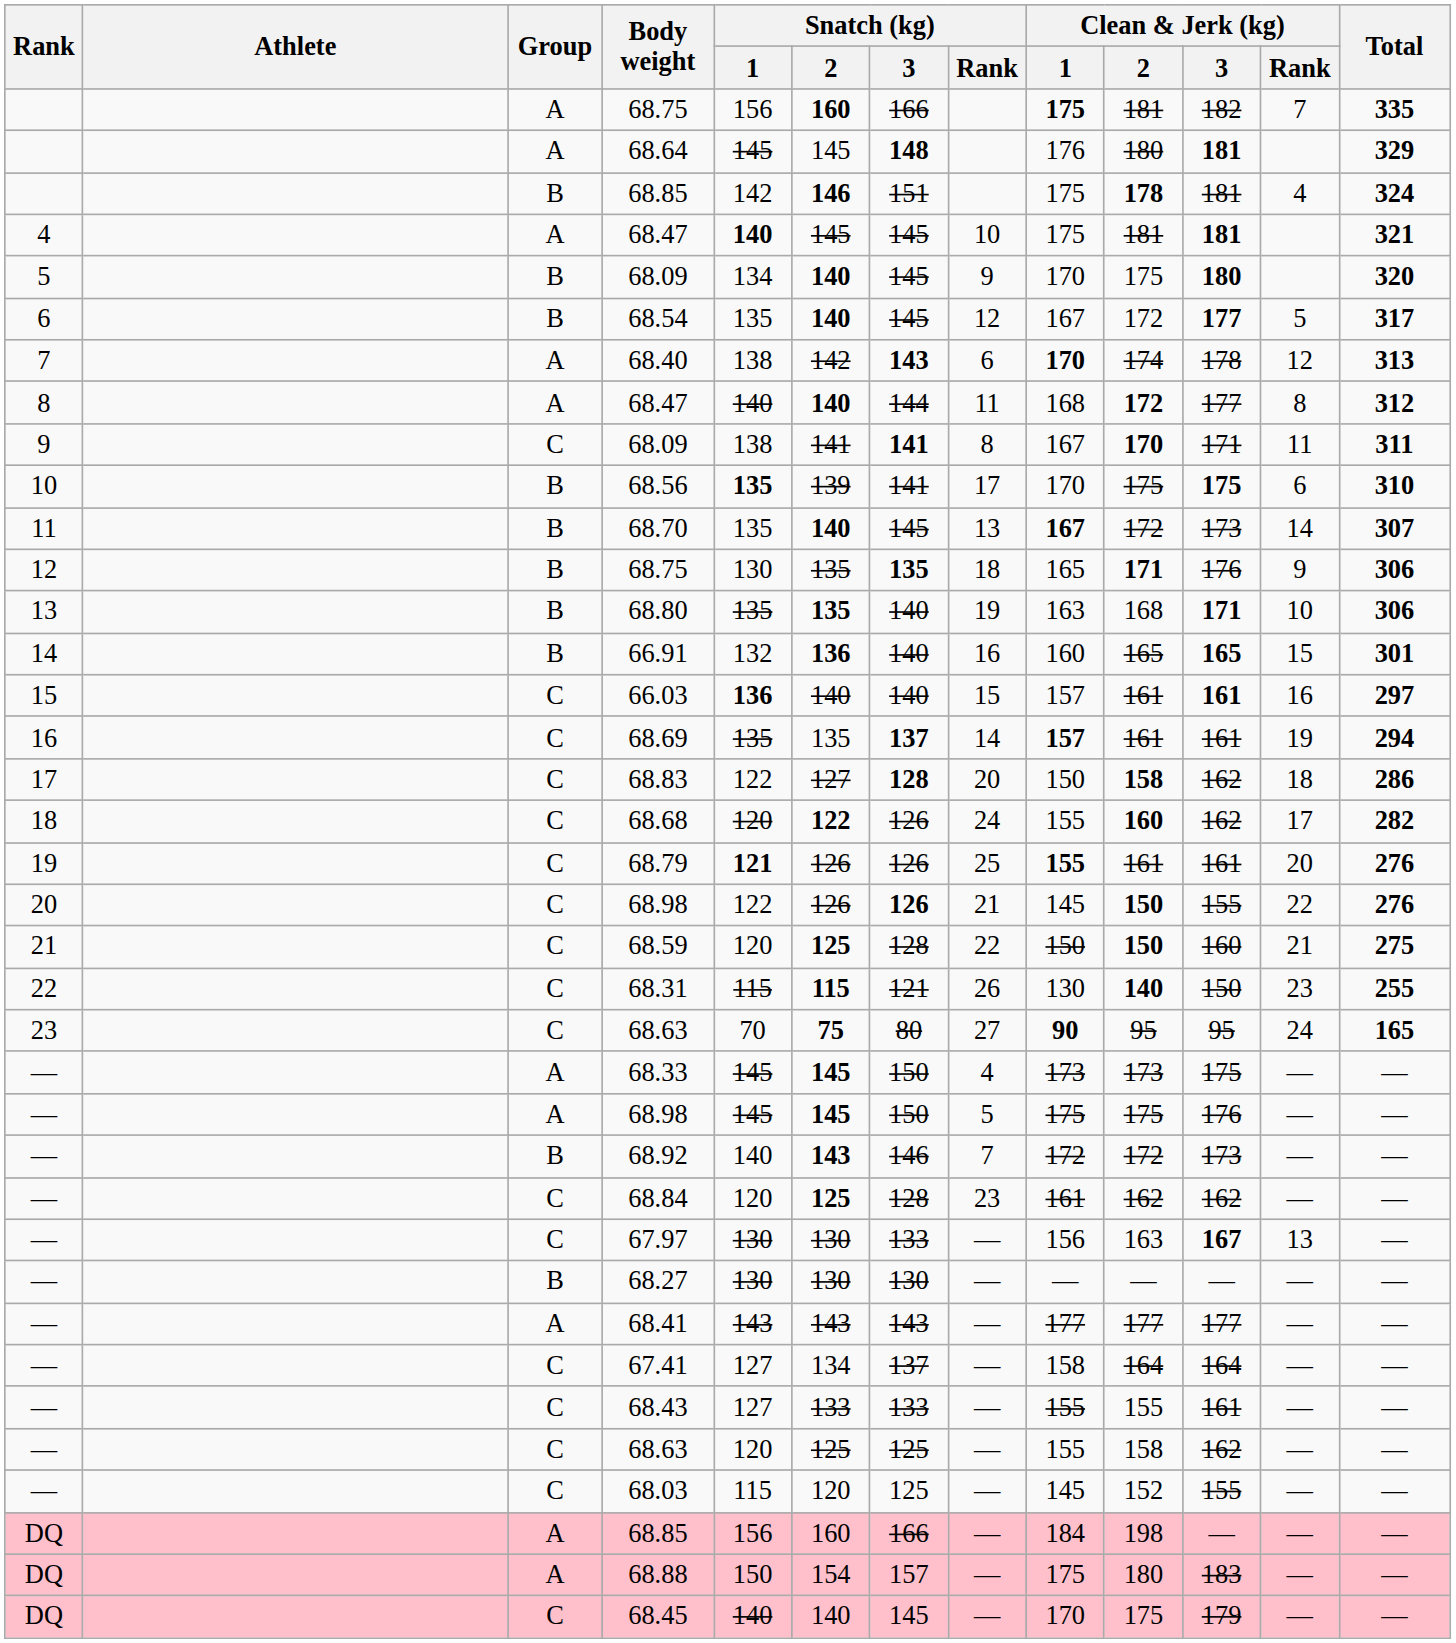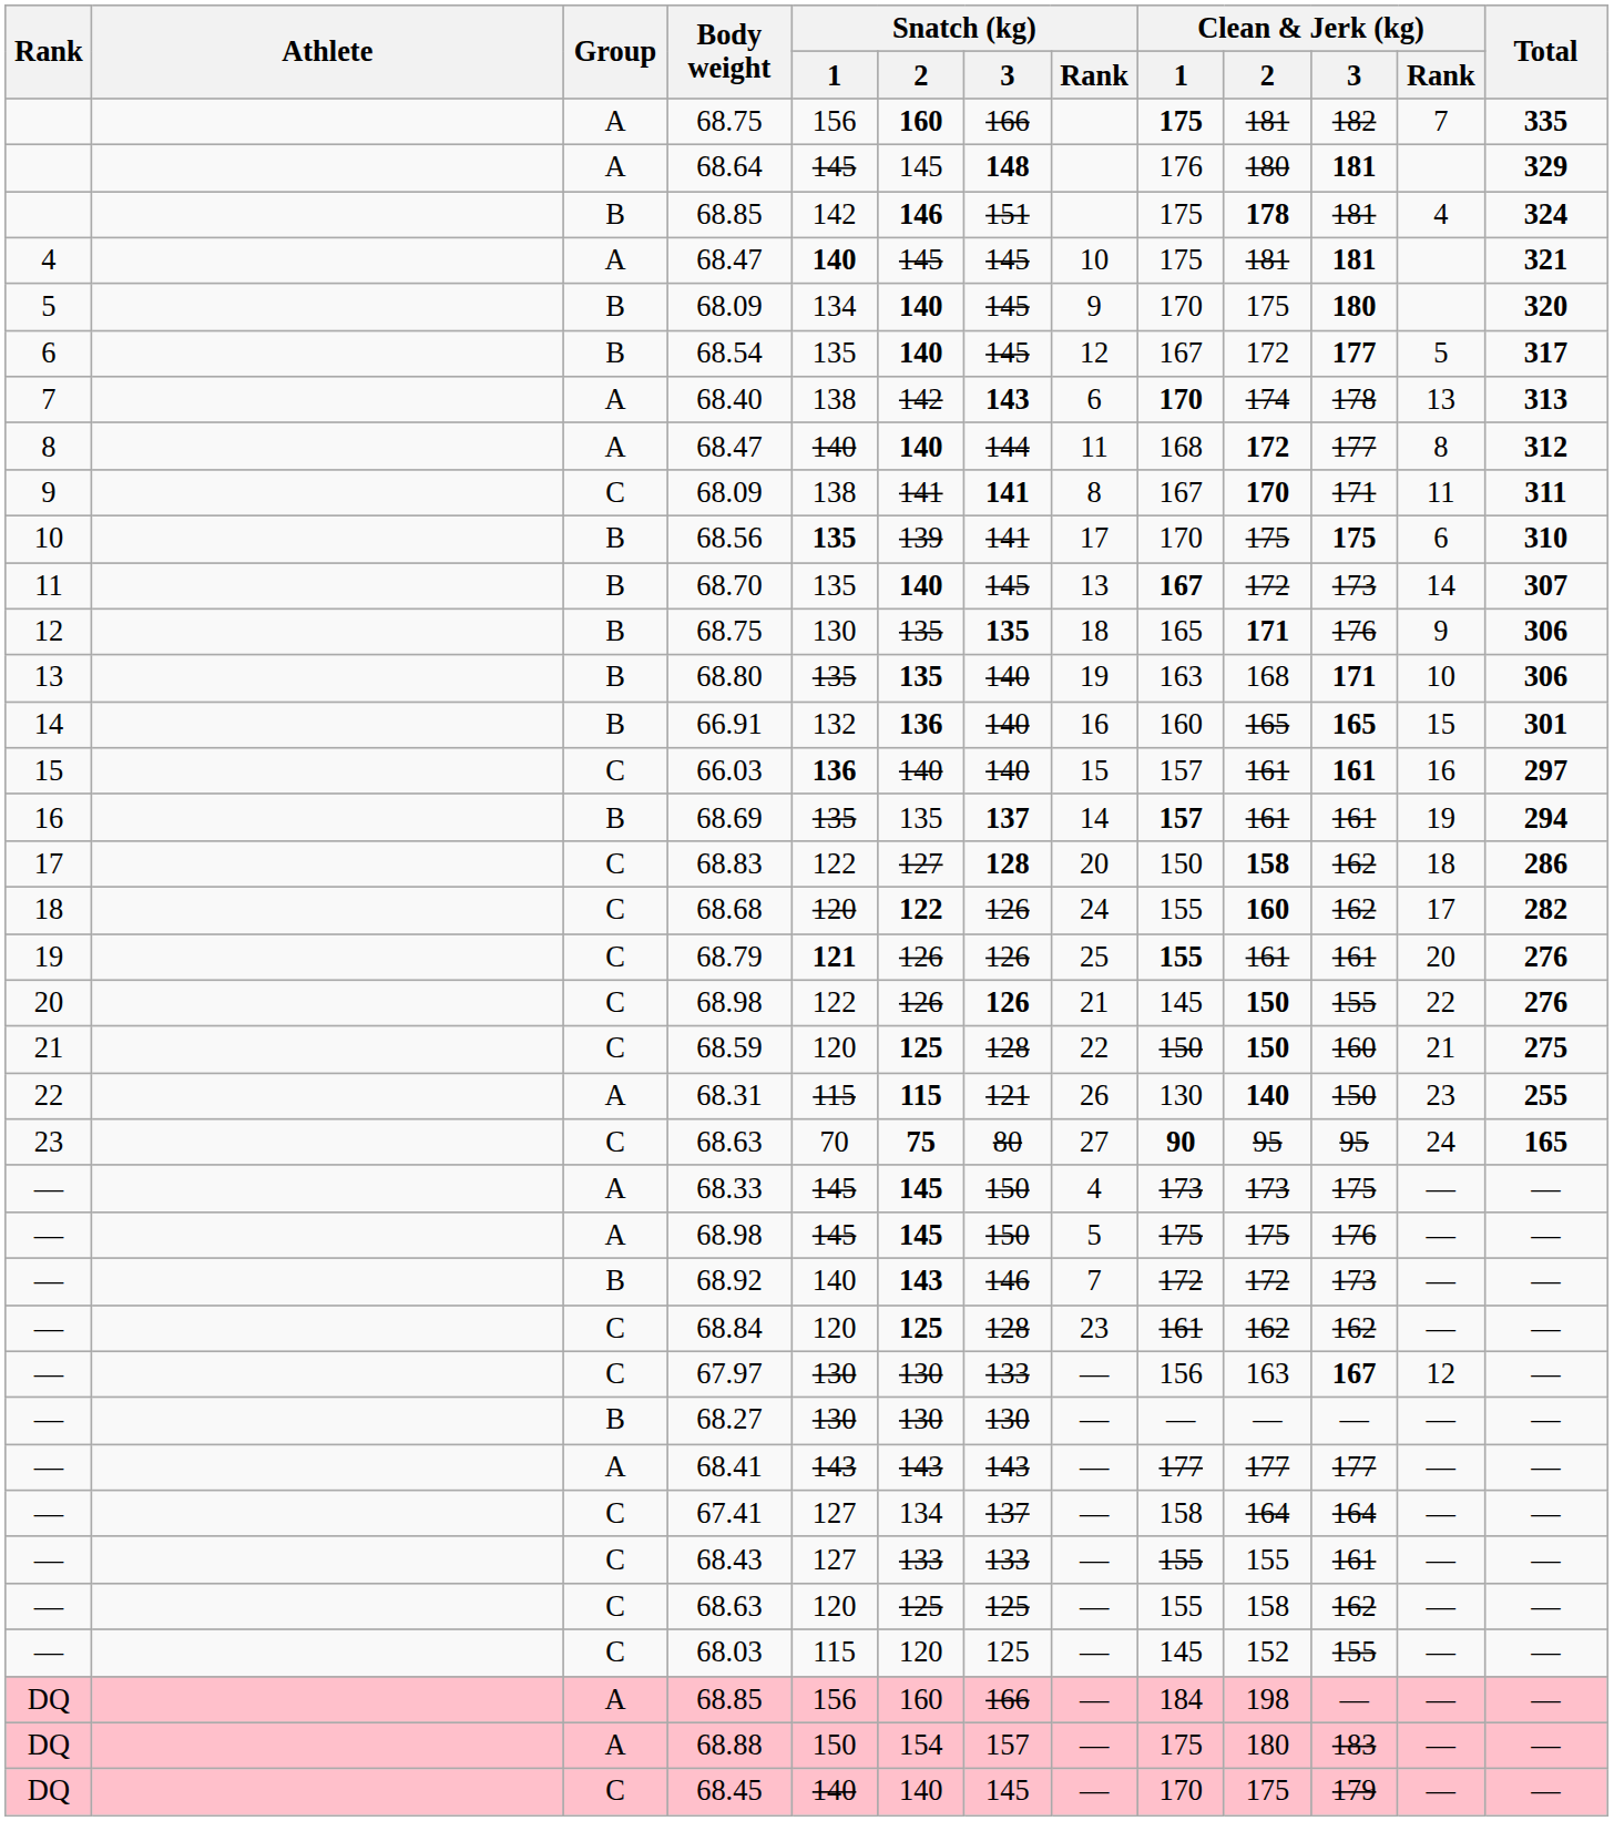68.40 | Clean & Jerk (kg) / Rank: 12 -> 13
68.69 | Group: C -> B
68.31 | Group: C -> A
67.97 | Clean & Jerk (kg) / Rank: 13 -> 12
